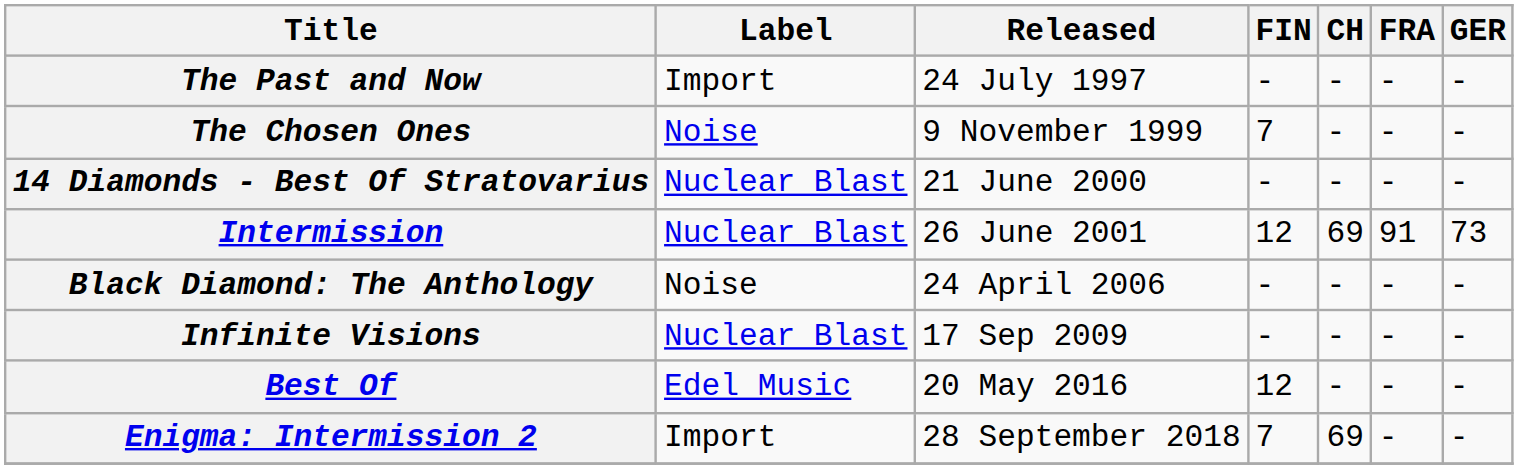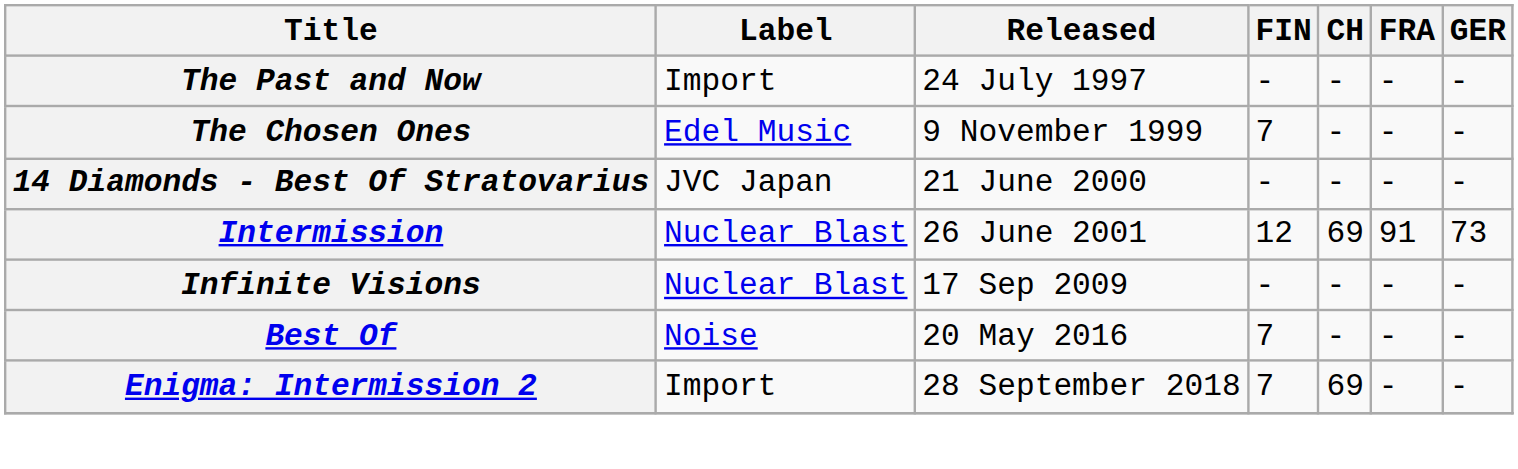The Chosen Ones | Label: Noise -> Edel Music
14 Diamonds - Best Of Stratovarius | Label: Nuclear Blast -> JVC Japan
- row: Black Diamond: The Anthology | Noise | 24 April 2006 | - | - | - | -
Best Of | Label: Edel Music -> Noise
Best Of | FIN: 12 -> 7
